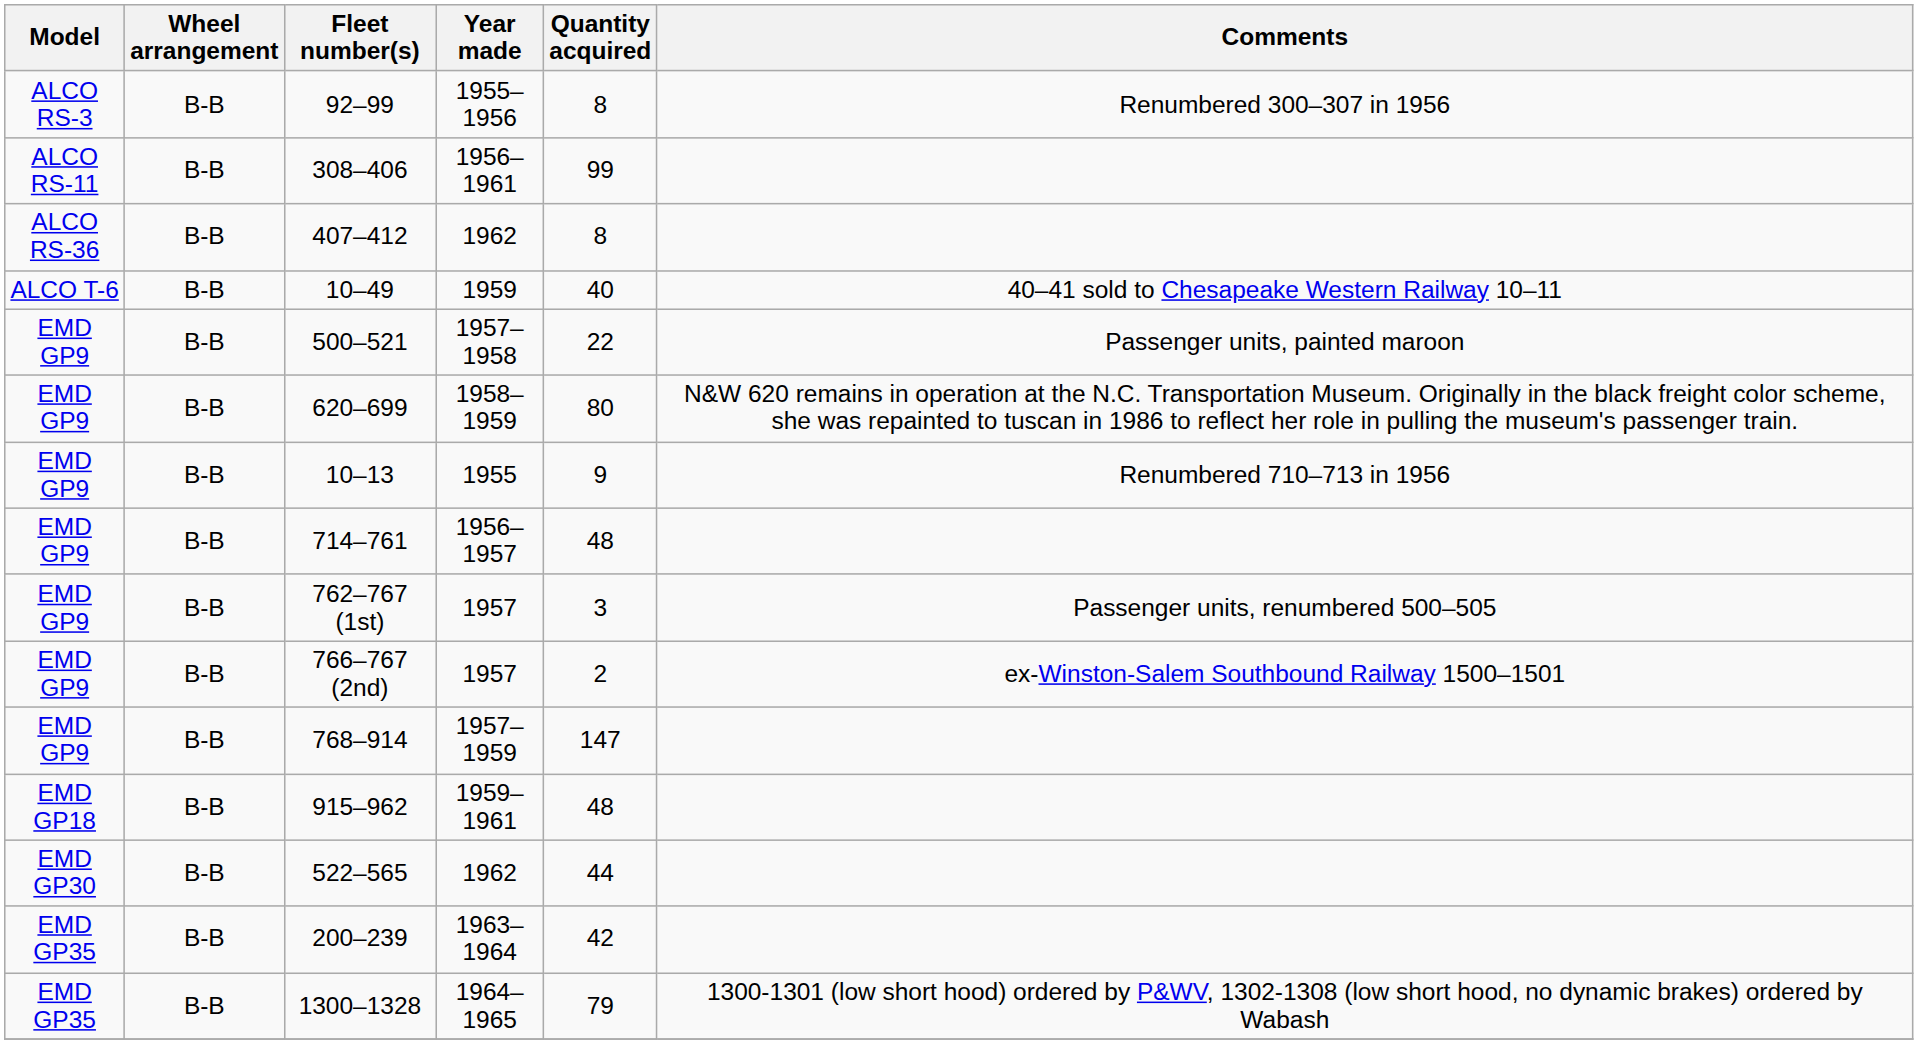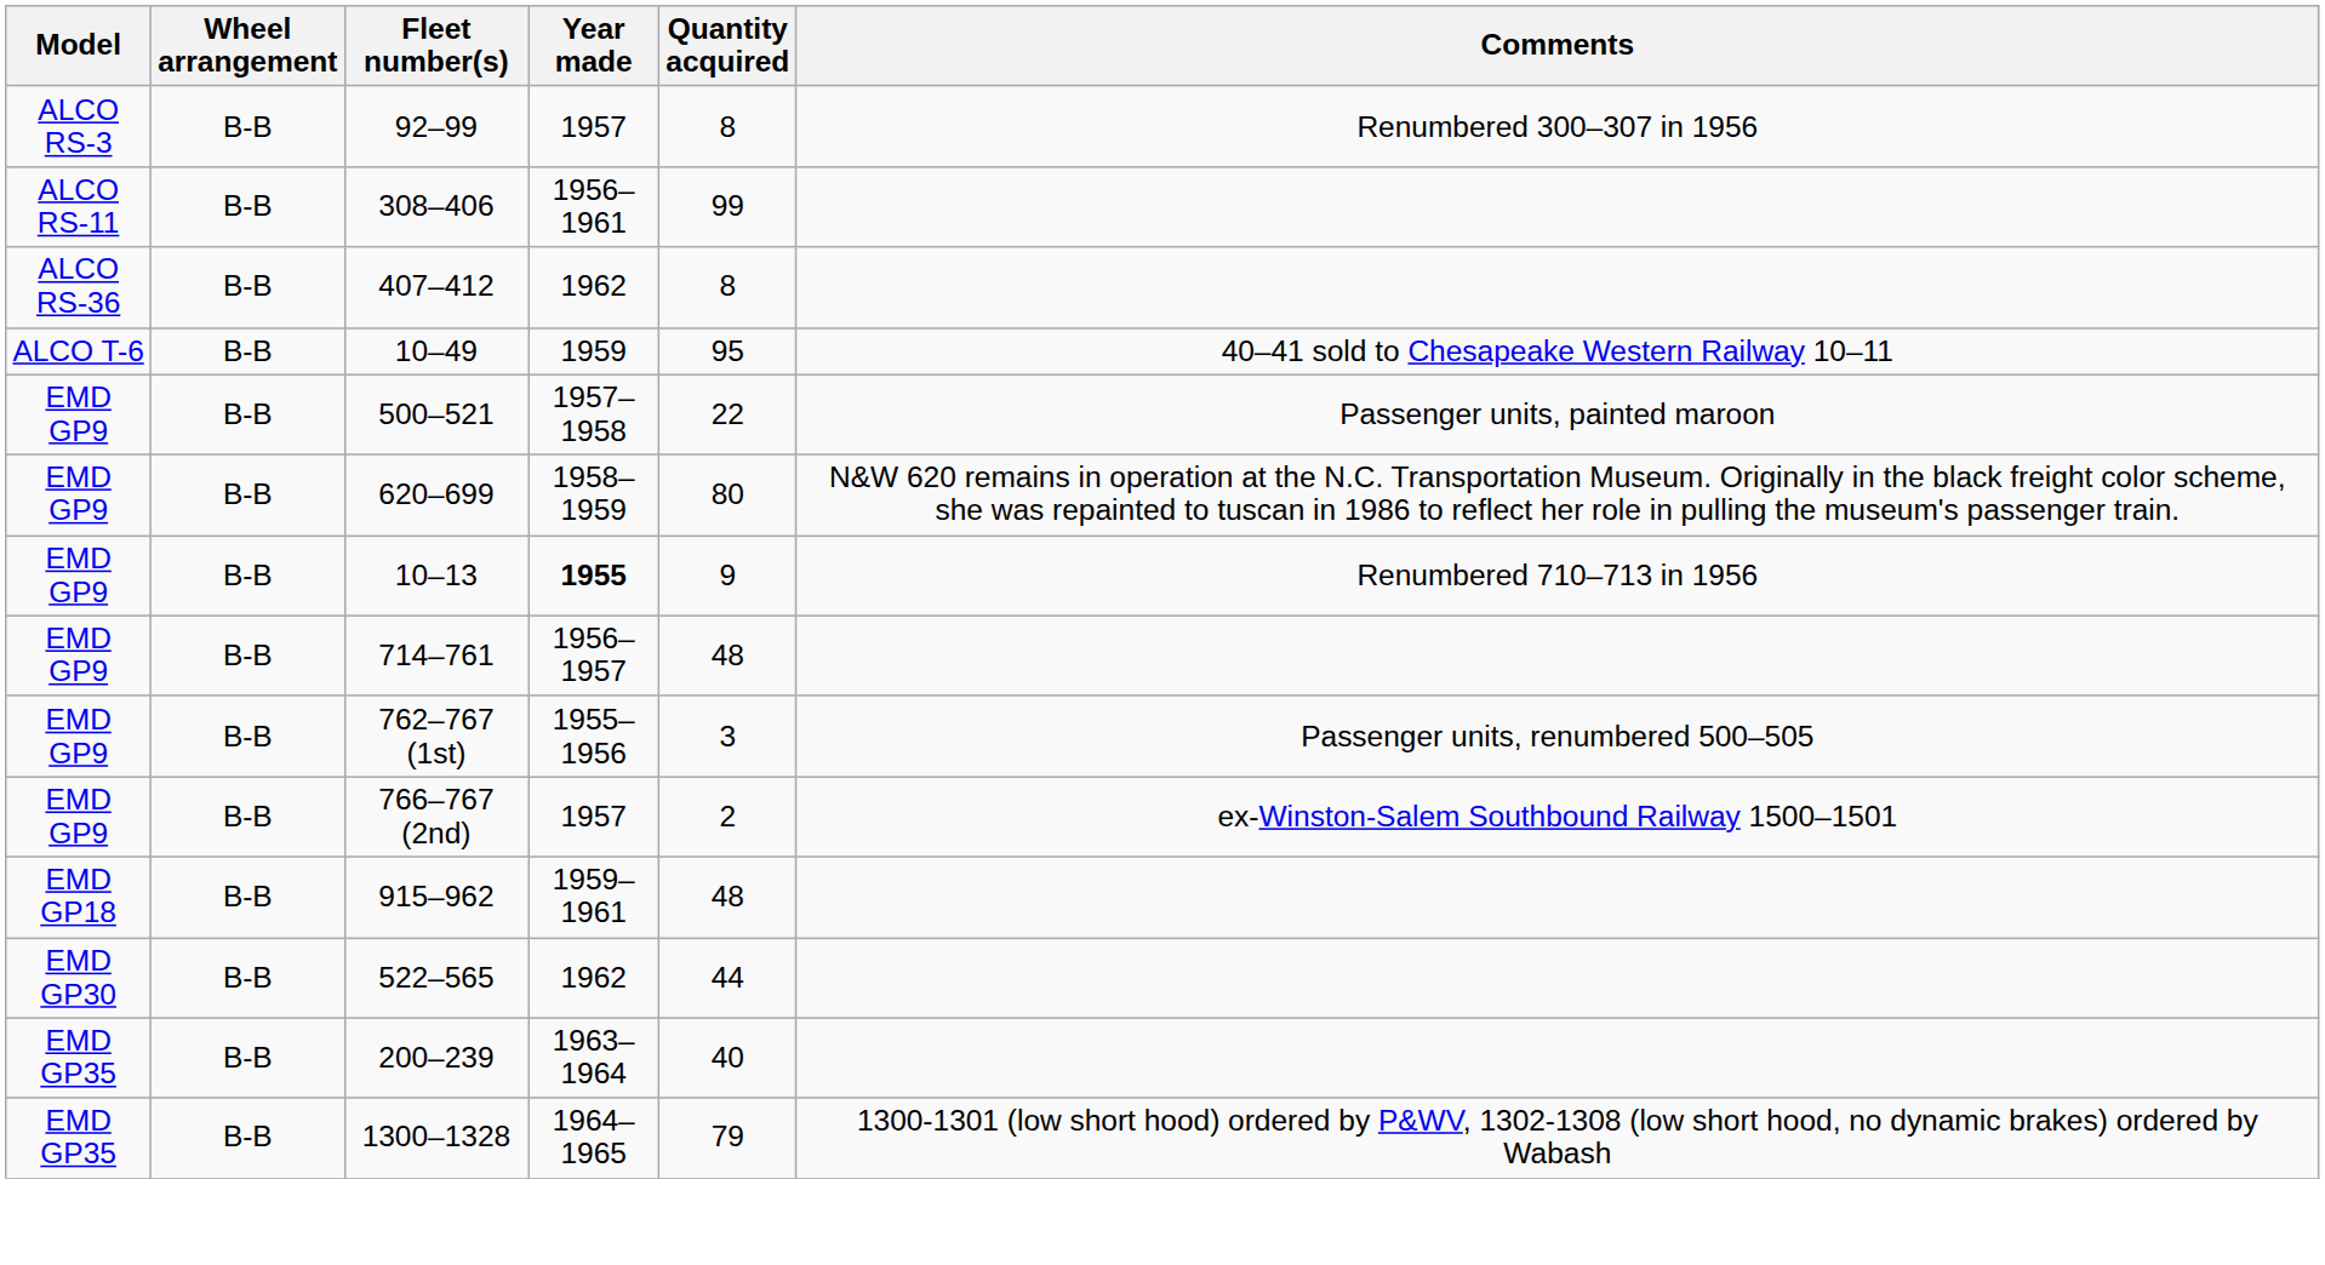92–99 | Year made: 1955–1956 -> 1957
10–49 | Quantity acquired: 40 -> 95
10–13 | Year made: normal -> bold
762–767 (1st) | Year made: 1957 -> 1955–1956
- row: EMD GP9 | B-B | 768–914 | 1957–1959 | 147
200–239 | Quantity acquired: 42 -> 40
